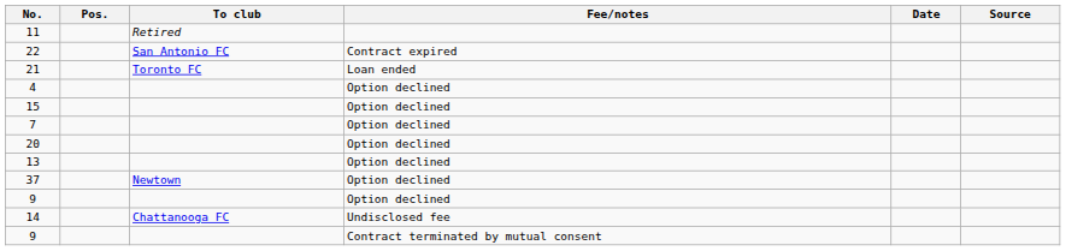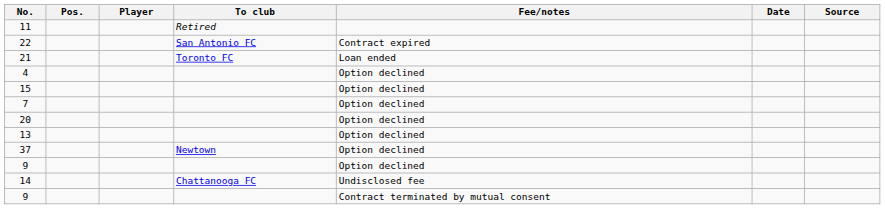+ column: Player
